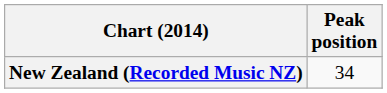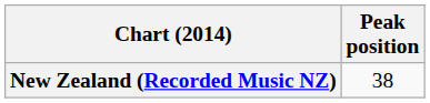New Zealand (Recorded Music NZ) | Peak position: 34 -> 38
